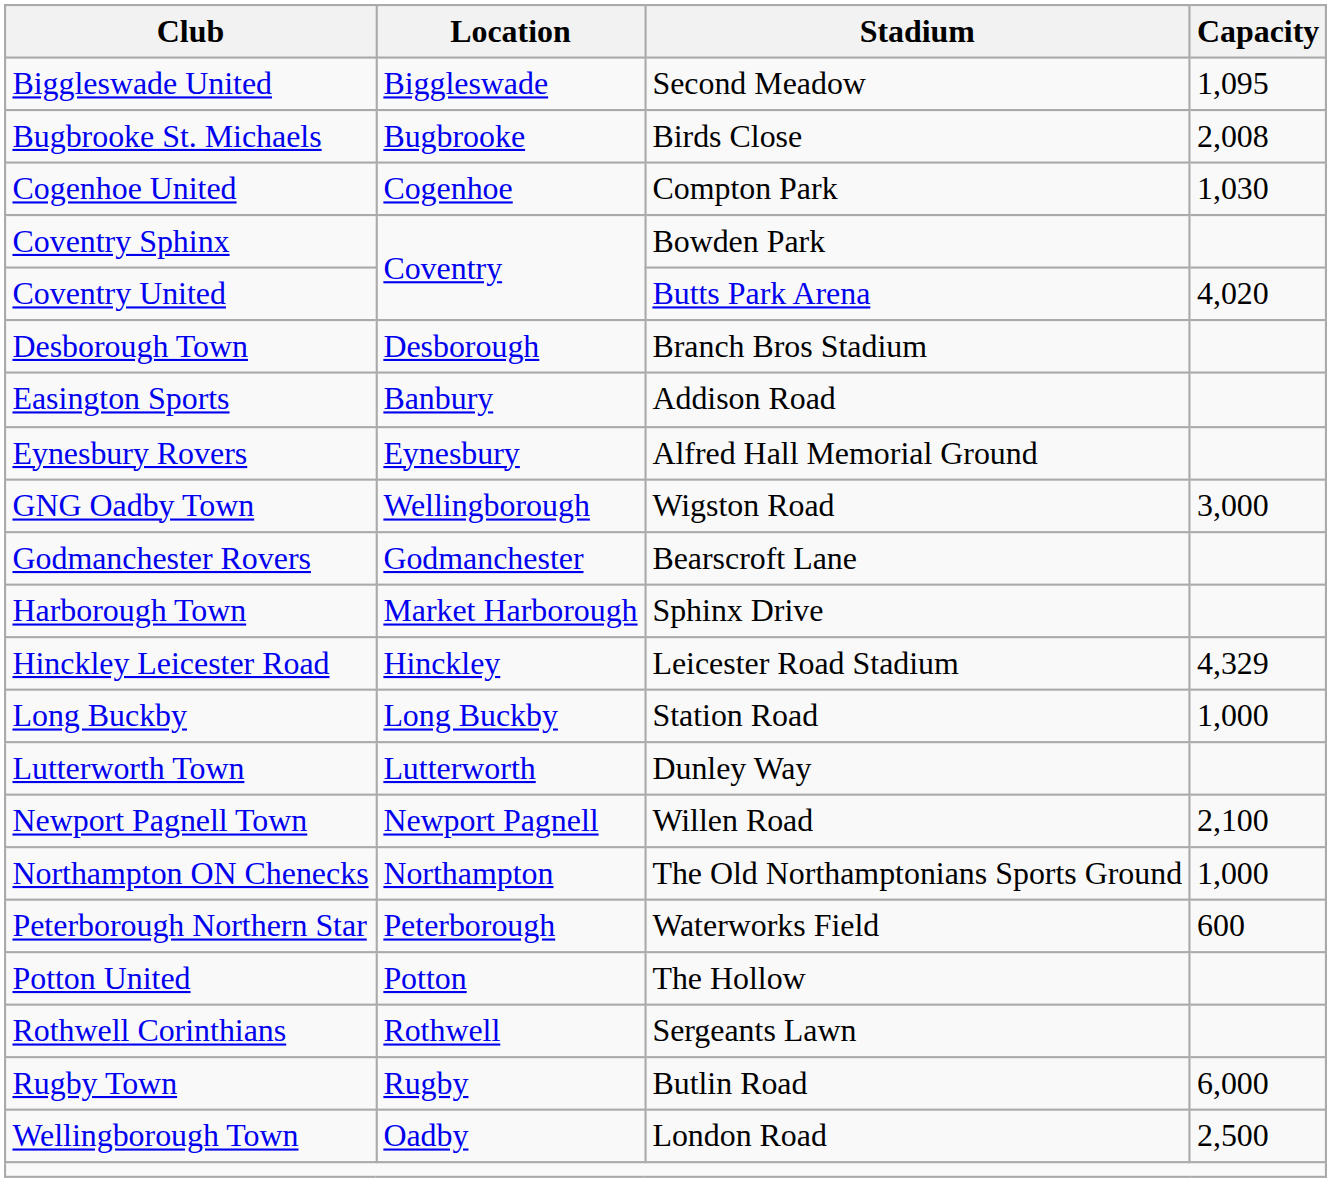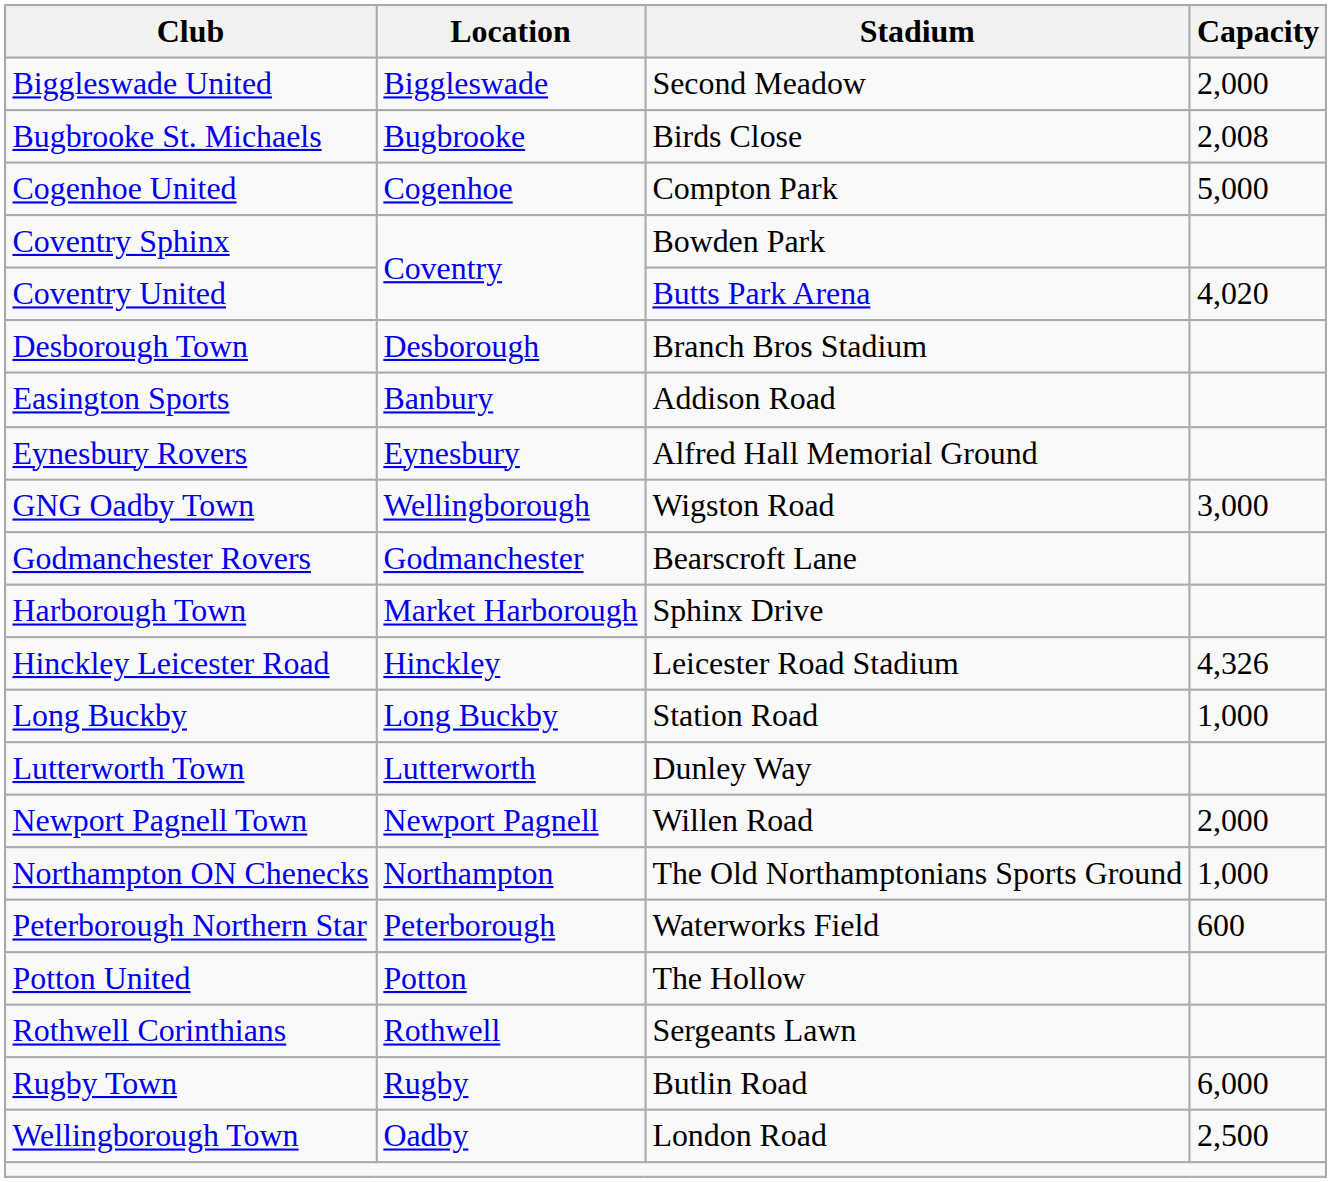Biggleswade United | Capacity: 1,095 -> 2,000
Cogenhoe United | Capacity: 1,030 -> 5,000
Hinckley Leicester Road | Capacity: 4,329 -> 4,326
Newport Pagnell Town | Capacity: 2,100 -> 2,000
